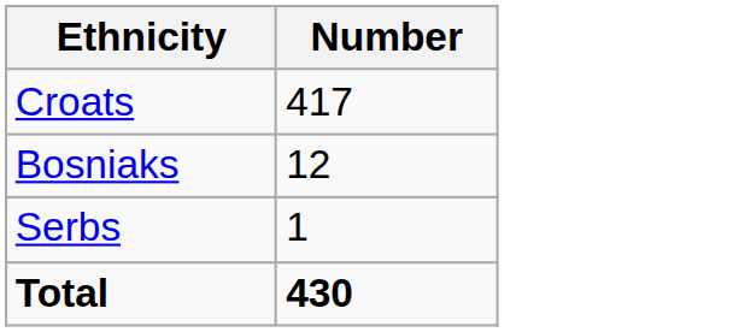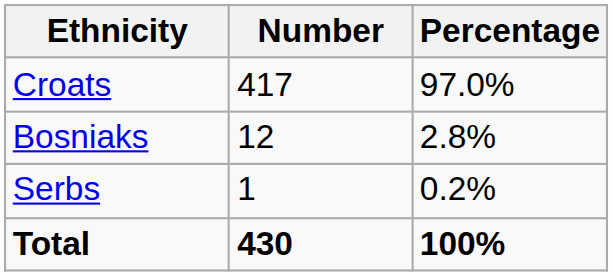+ column: Percentage | 97.0% | 2.8% | 0.2% | 100%
